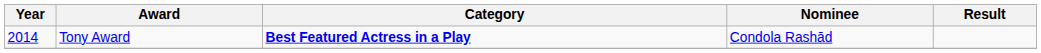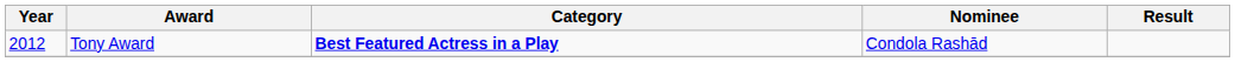Tony Award | Year: 2014 -> 2012
